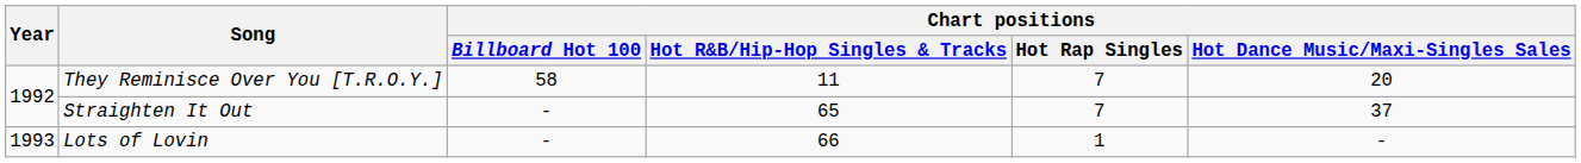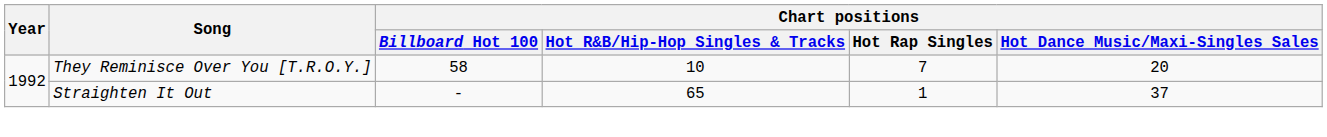They Reminisce Over You [T.R.O.Y.] | Chart positions / Hot R&B/Hip-Hop Singles & Tracks: 11 -> 10
Straighten It Out | Chart positions / Hot Rap Singles: 7 -> 1
- row: 1993 | Lots of Lovin | - | 66 | 1 | -
